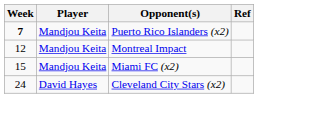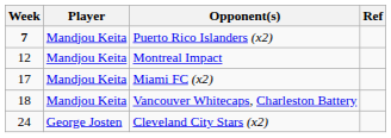Miami FC (x2) | Week: 15 -> 17
+ row: 18 | Mandjou Keita | Vancouver Whitecaps, Charleston Battery
Cleveland City Stars (x2) | Player: David Hayes -> George Josten
